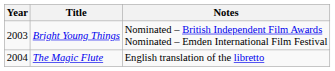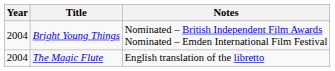Bright Young Things | Year: 2003 -> 2004
